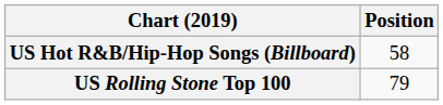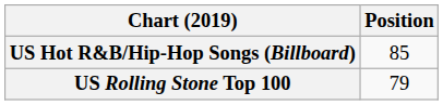US Hot R&B/Hip-Hop Songs (Billboard) | Position: 58 -> 85
